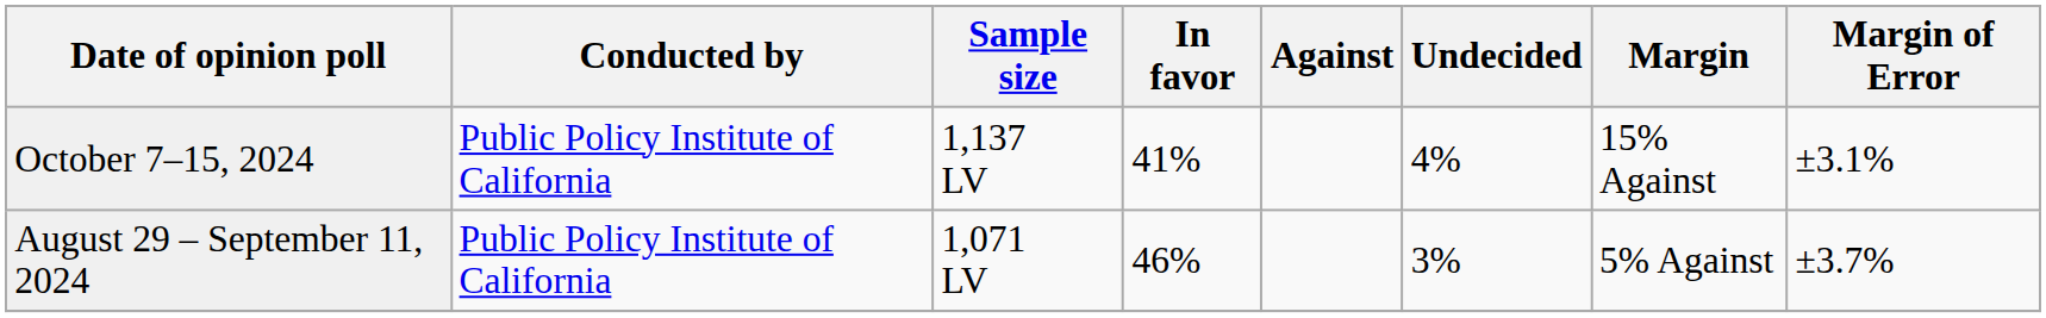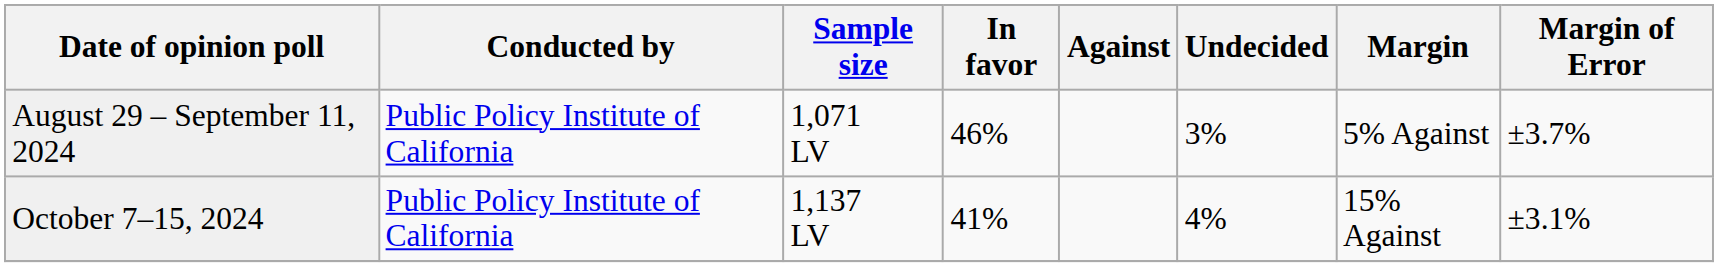rows swapped: October 7–15, 2024 <-> August 29 – September 11, 2024
